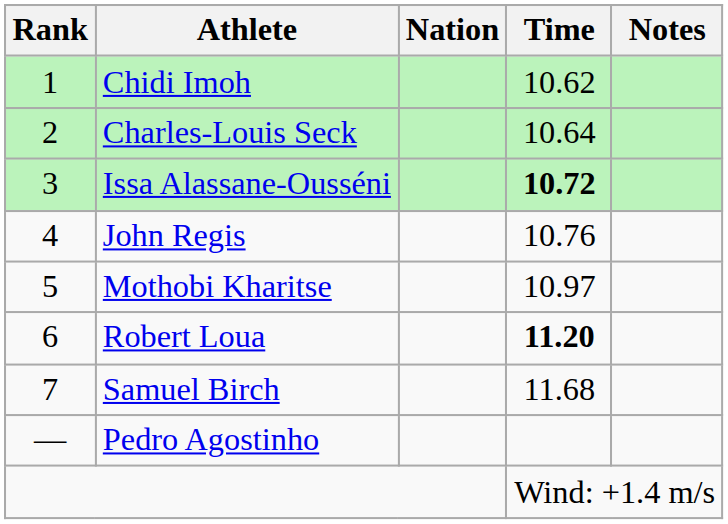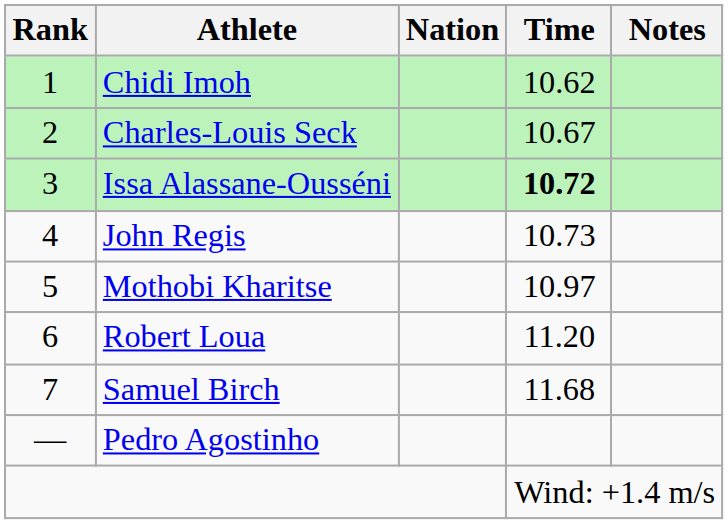Charles-Louis Seck | Time: 10.64 -> 10.67
John Regis | Time: 10.76 -> 10.73
Robert Loua | Time: bold -> normal
